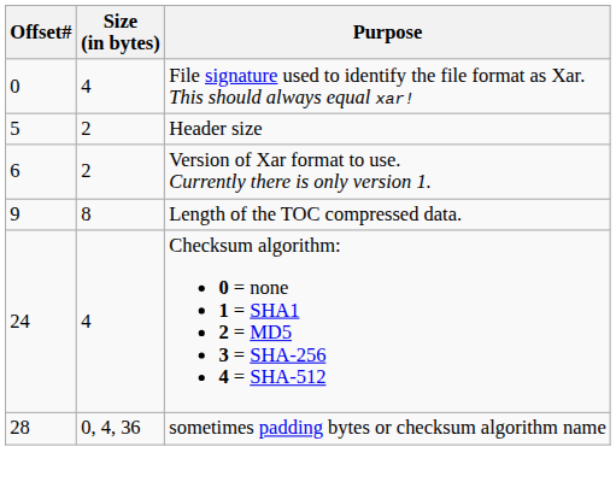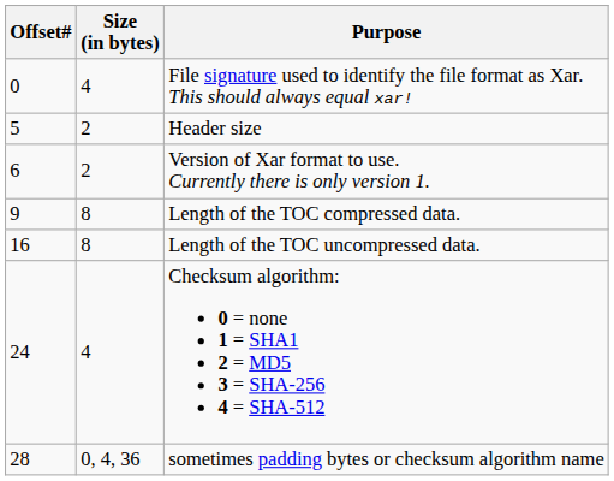+ row: 16 | 8 | Length of the TOC uncompressed data.
